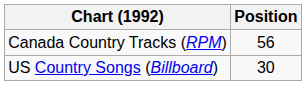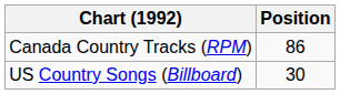Canada Country Tracks (RPM) | Position: 56 -> 86
